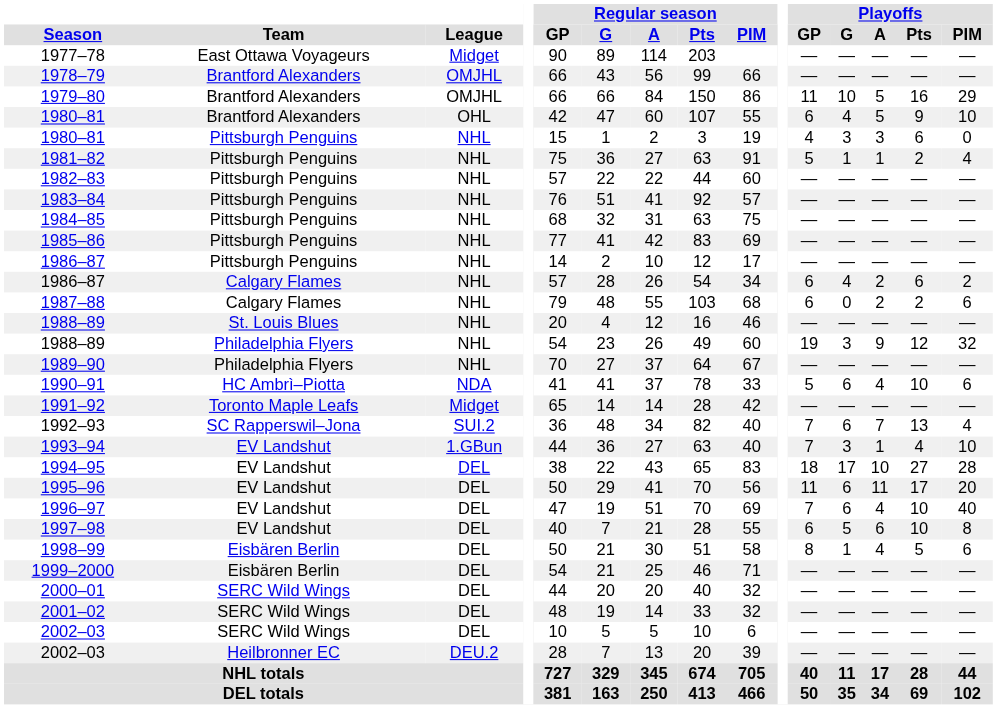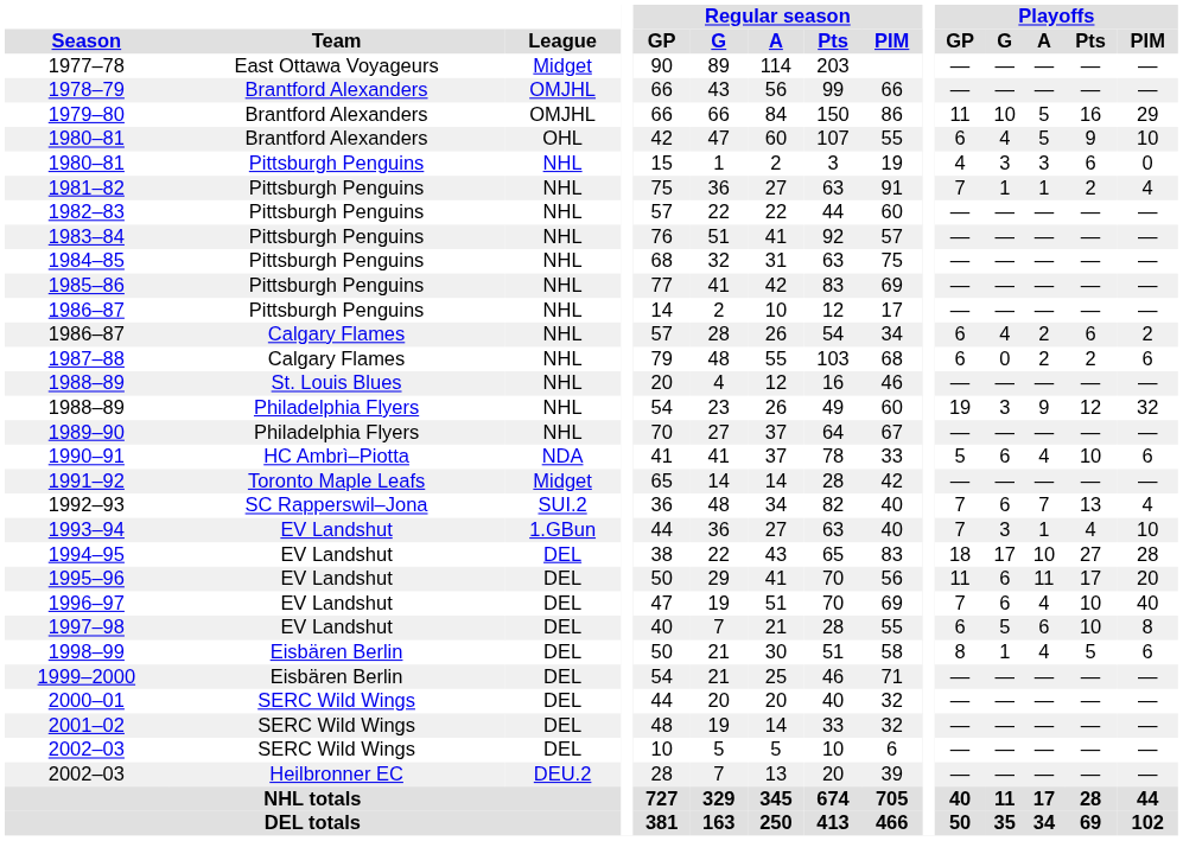1981–82 | Playoffs / GP: 5 -> 7
